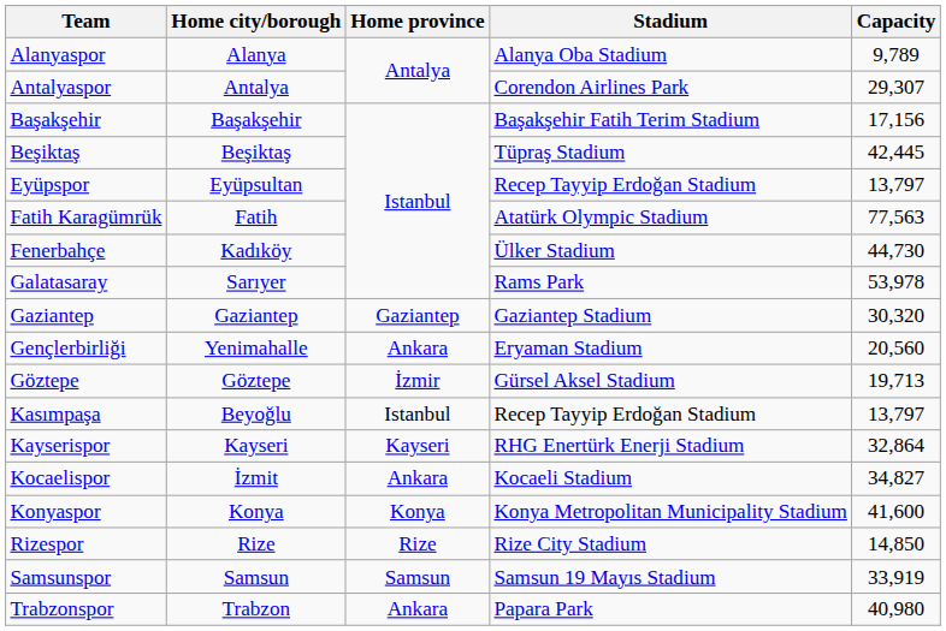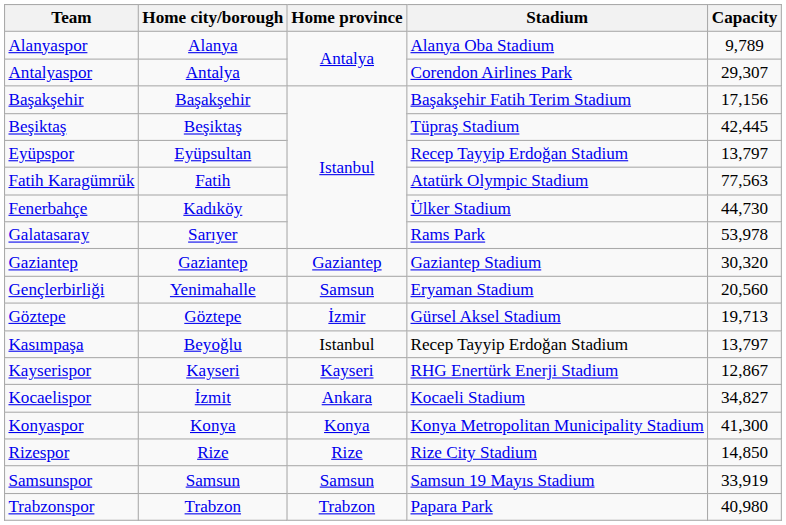Gençlerbirliği | Home province: Ankara -> Samsun
Kayserispor | Capacity: 32,864 -> 12,867
Konyaspor | Capacity: 41,600 -> 41,300
Trabzonspor | Home province: Ankara -> Trabzon
